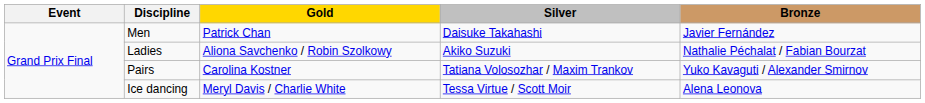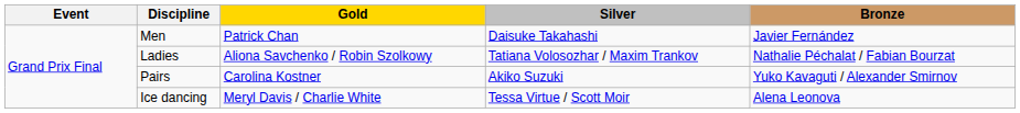Ladies | Silver: Akiko Suzuki -> Tatiana Volosozhar / Maxim Trankov
Pairs | Silver: Tatiana Volosozhar / Maxim Trankov -> Akiko Suzuki
